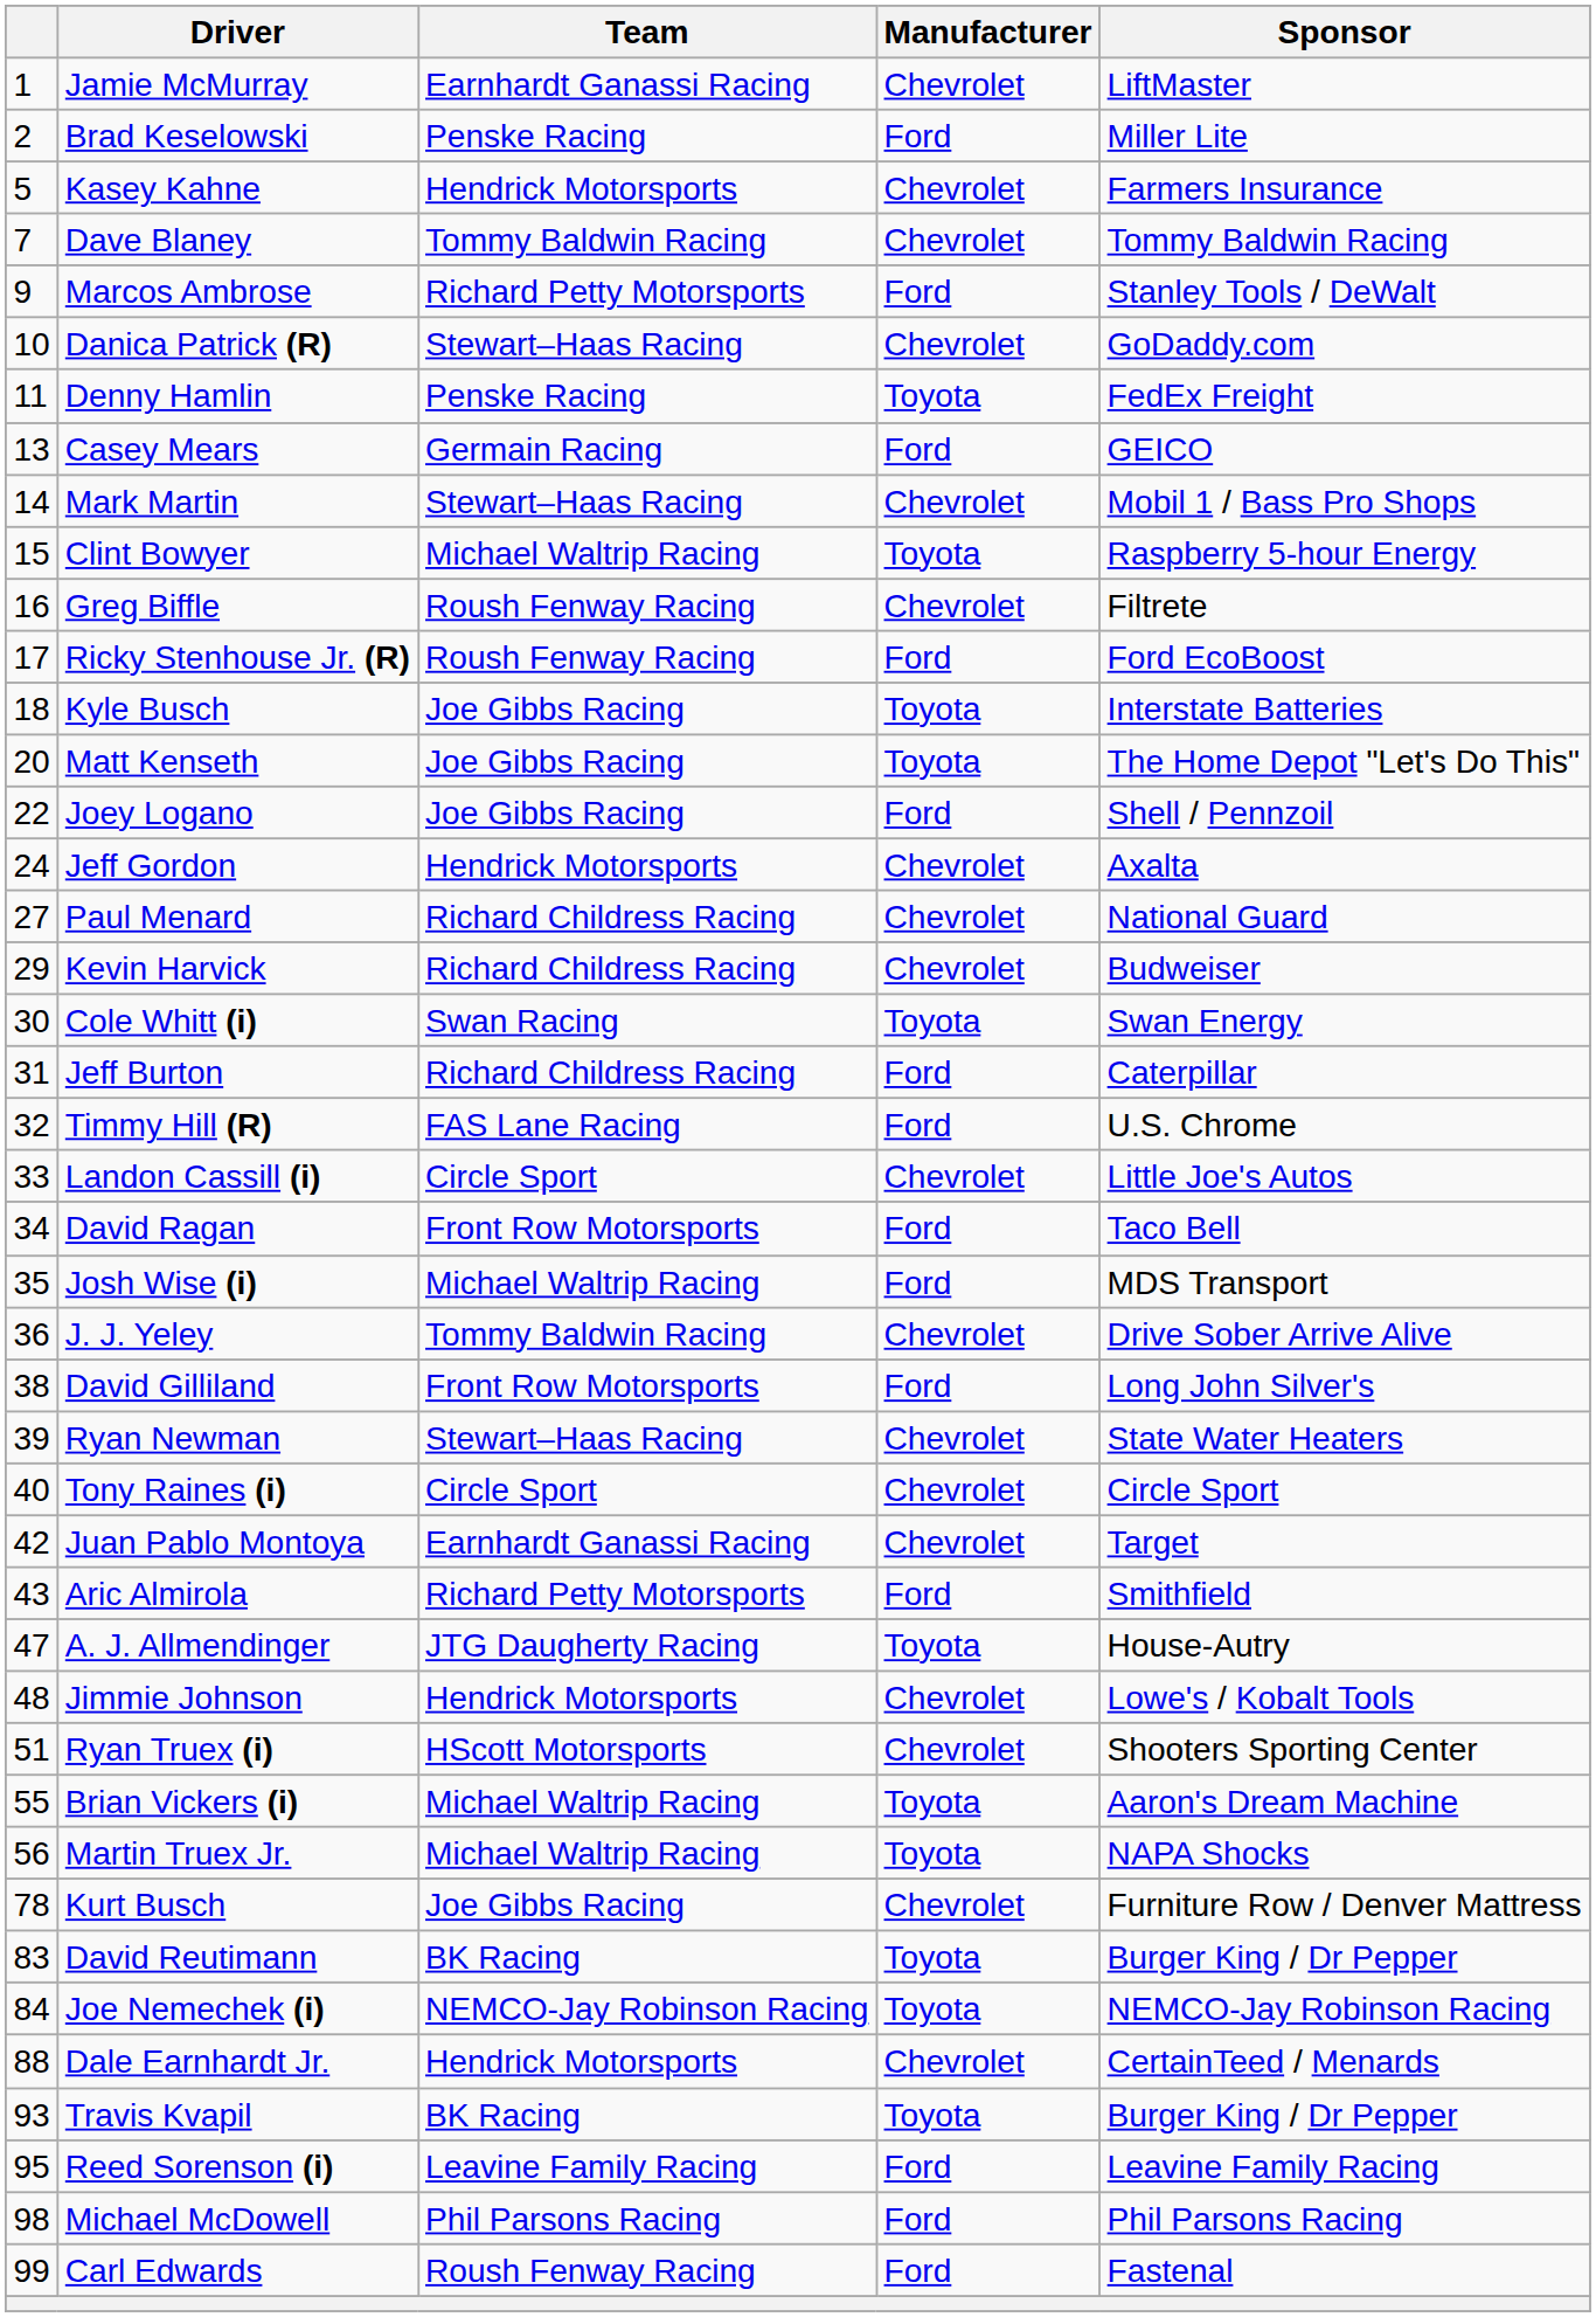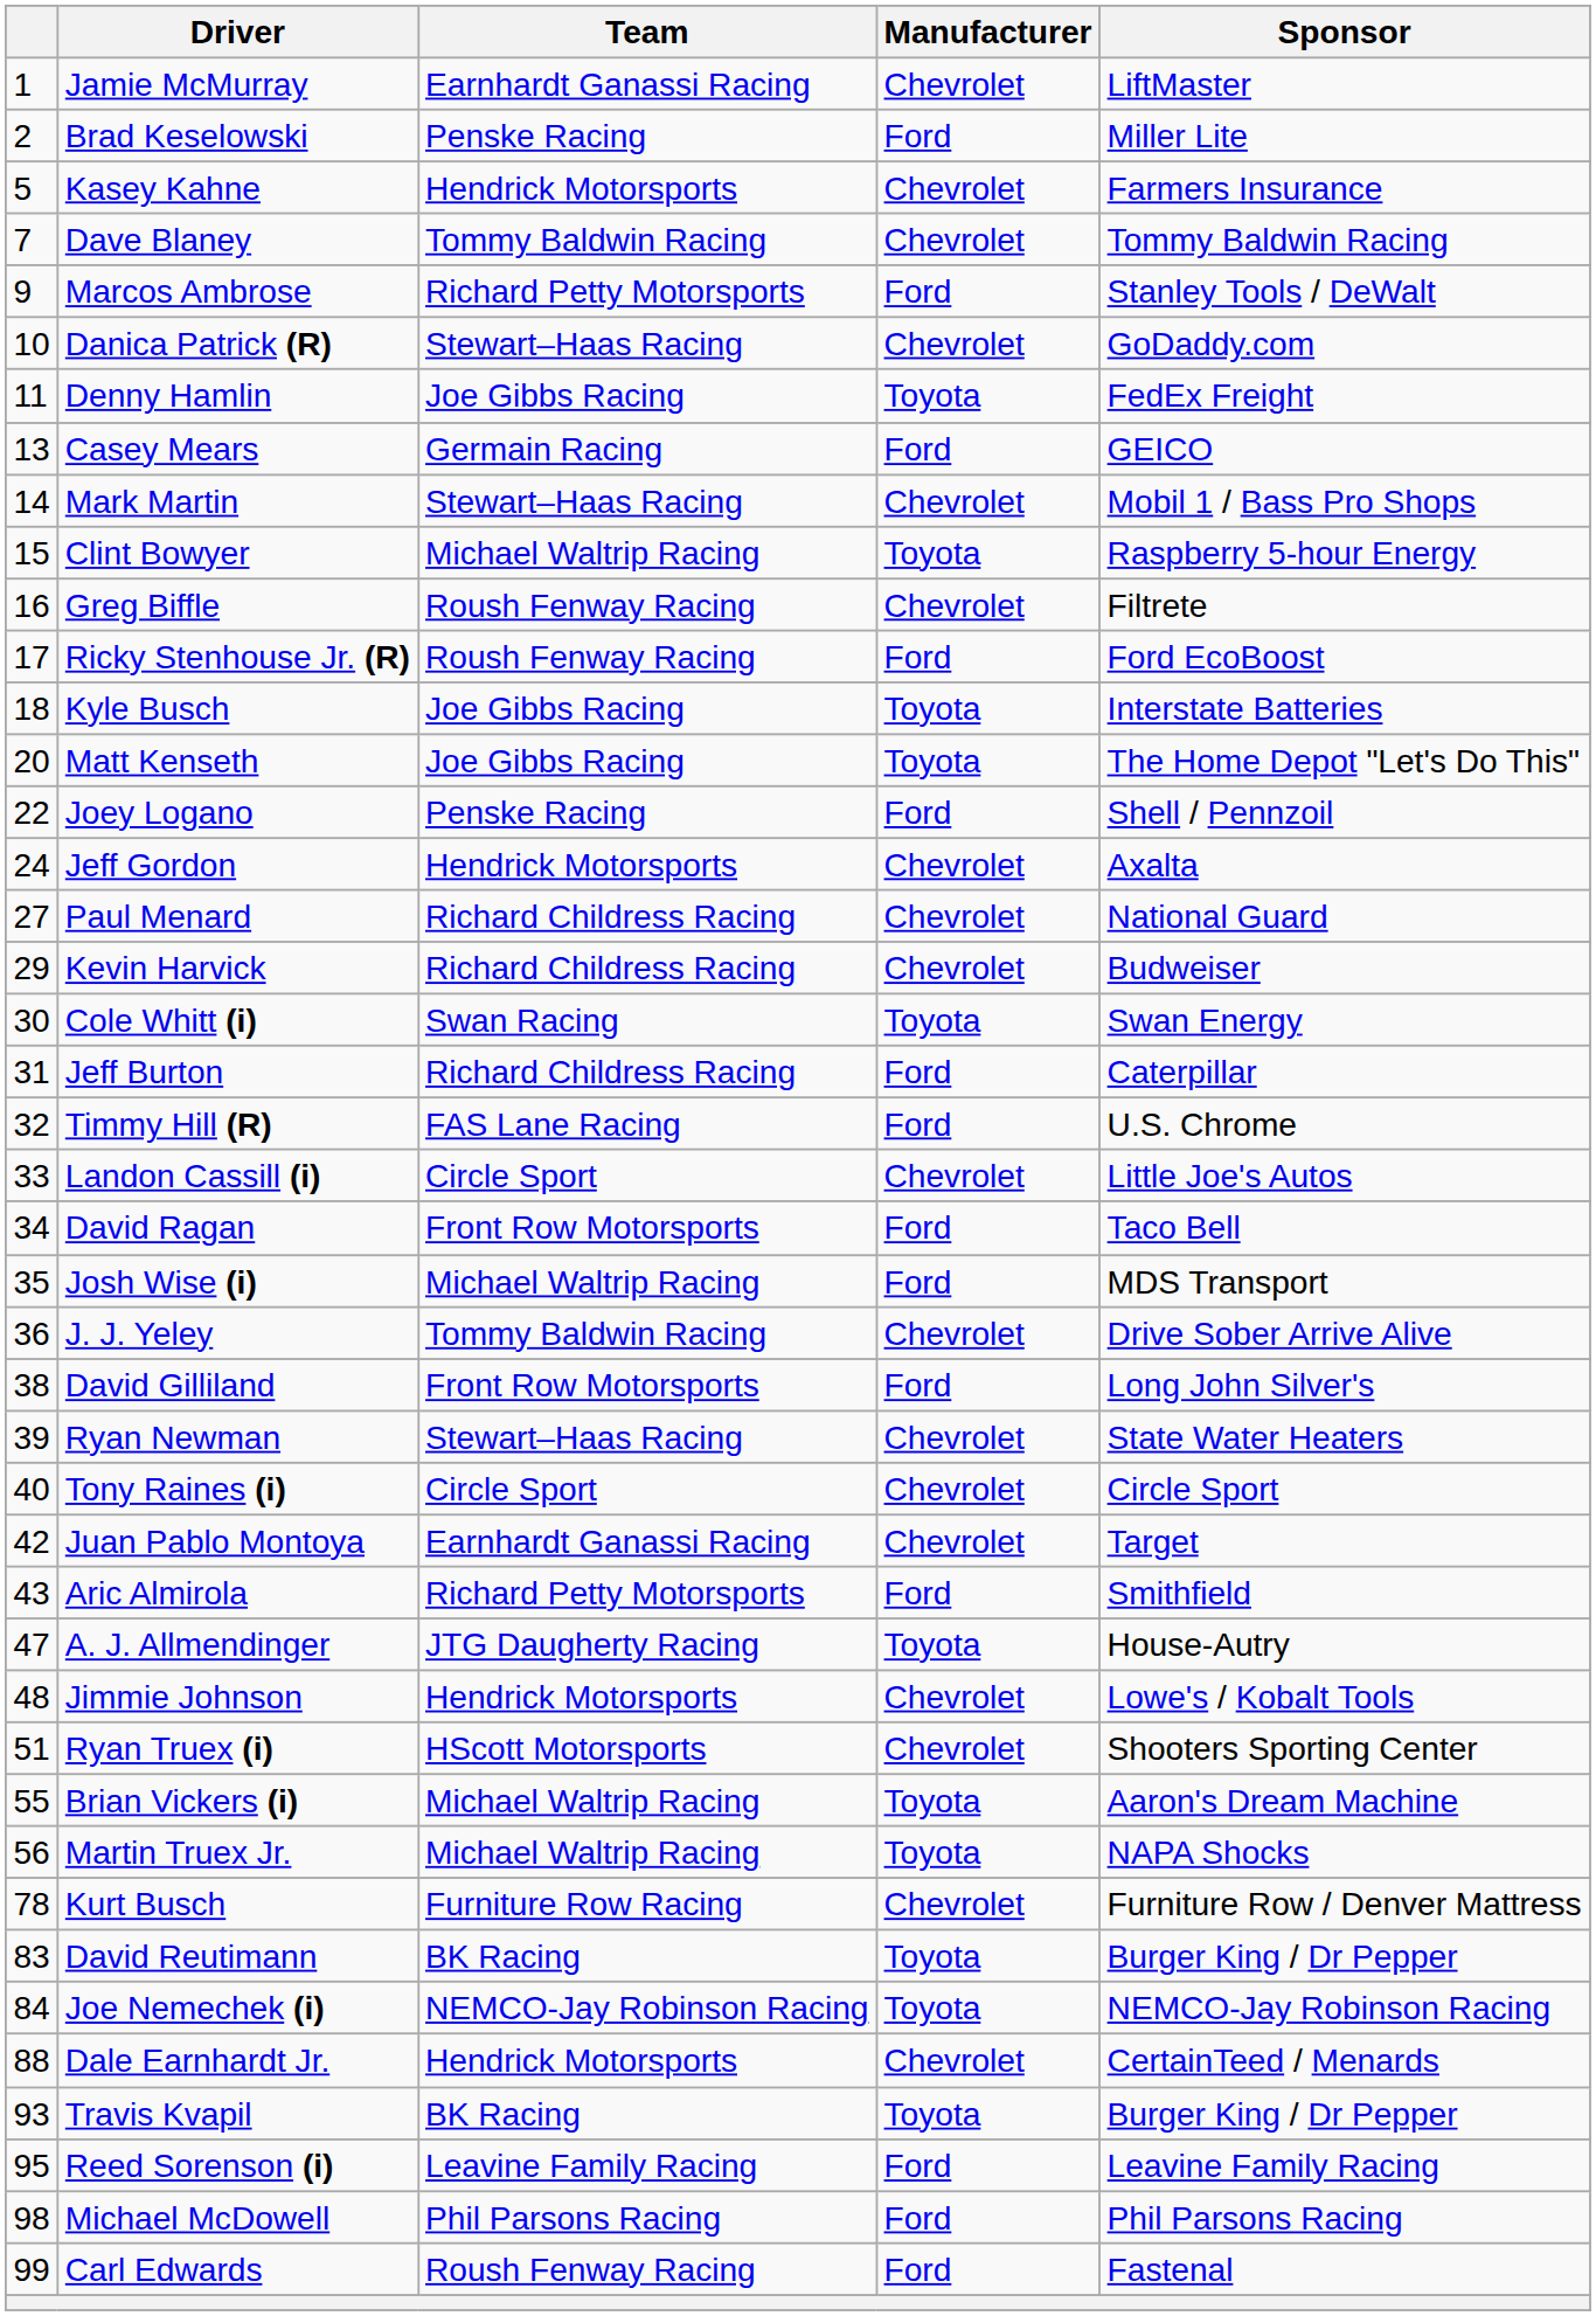Denny Hamlin | Team: Penske Racing -> Joe Gibbs Racing
Joey Logano | Team: Joe Gibbs Racing -> Penske Racing
Kurt Busch | Team: Joe Gibbs Racing -> Furniture Row Racing
